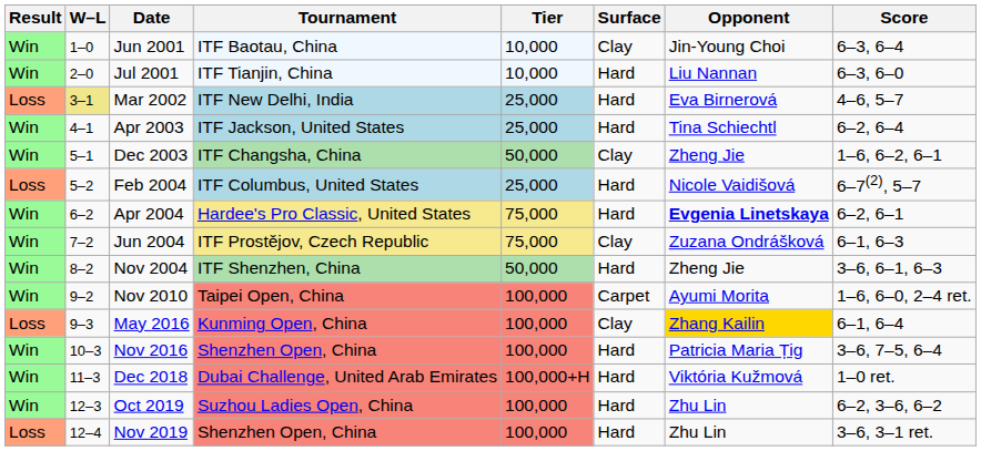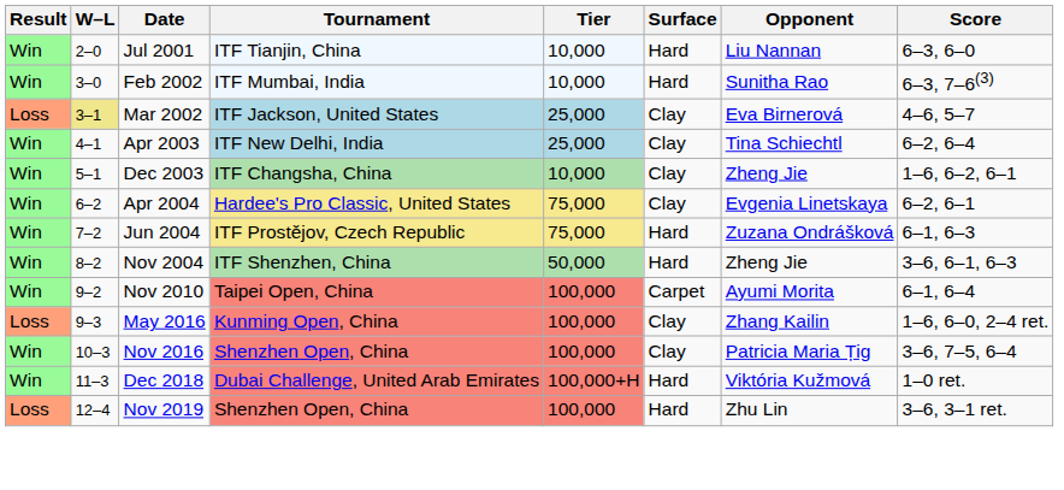- row: Win | 1–0 | Jun 2001 | ITF Baotau, China | 10,000 | Clay | Jin-Young Choi | 6–3, 6–4
+ row: Win | 3–0 | Feb 2002 | ITF Mumbai, India | 10,000 | Hard | Sunitha Rao | 6–3, 7–6(3)
Mar 2002 | Tournament: ITF New Delhi, India -> ITF Jackson, United States
Mar 2002 | Surface: Hard -> Clay
Apr 2003 | Tournament: ITF Jackson, United States -> ITF New Delhi, India
Apr 2003 | Surface: Hard -> Clay
Dec 2003 | Tier: 50,000 -> 10,000
- row: Loss | 5–2 | Feb 2004 | ITF Columbus, United States | 25,000 | Hard | Nicole Vaidišová | 6–7(2), 5–7
Apr 2004 | Surface: Hard -> Clay
Apr 2004 | Opponent: bold -> normal
Jun 2004 | Surface: Clay -> Hard
Nov 2010 | Score: 1–6, 6–0, 2–4 ret. -> 6–1, 6–4
May 2016 | Opponent: gold background -> no background
May 2016 | Score: 6–1, 6–4 -> 1–6, 6–0, 2–4 ret.
Nov 2016 | Surface: Hard -> Clay
- row: Win | 12–3 | Oct 2019 | Suzhou Ladies Open, China | 100,000 | Hard | Zhu Lin | 6–2, 3–6, 6–2
